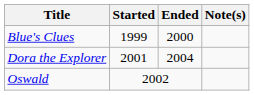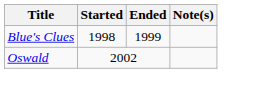Blue's Clues | Started: 1999 -> 1998
Blue's Clues | Ended: 2000 -> 1999
- row: Dora the Explorer | 2001 | 2004
